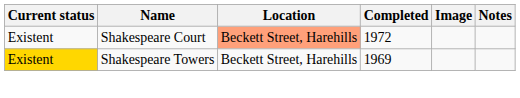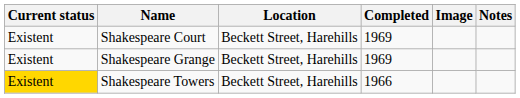Shakespeare Court | Location: lightsalmon background -> no background
Shakespeare Court | Completed: 1972 -> 1969
+ row: Existent | Shakespeare Grange | Beckett Street, Harehills | 1969
Shakespeare Towers | Completed: 1969 -> 1966
